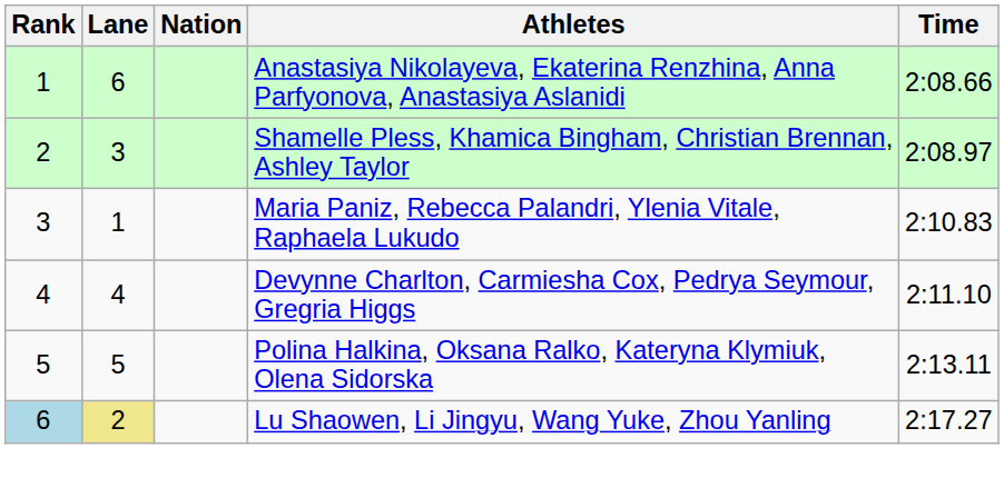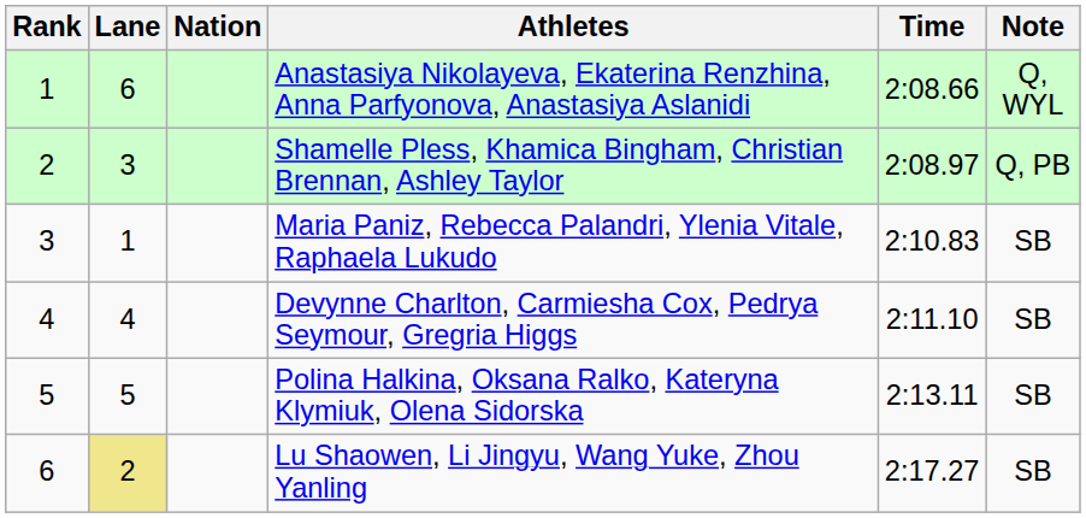+ column: Note | Q, WYL | Q, PB | SB | SB | SB | SB
Lu Shaowen, Li Jingyu, Wang Yuke, Zhou Yanling | Rank: lightblue background -> no background
